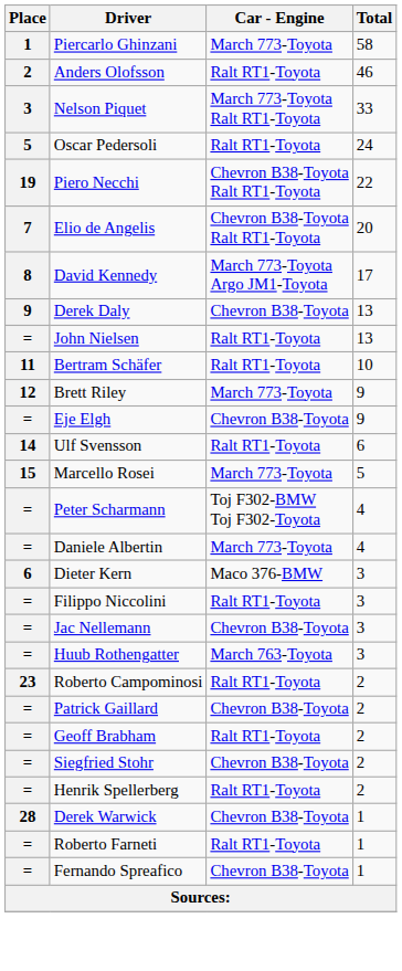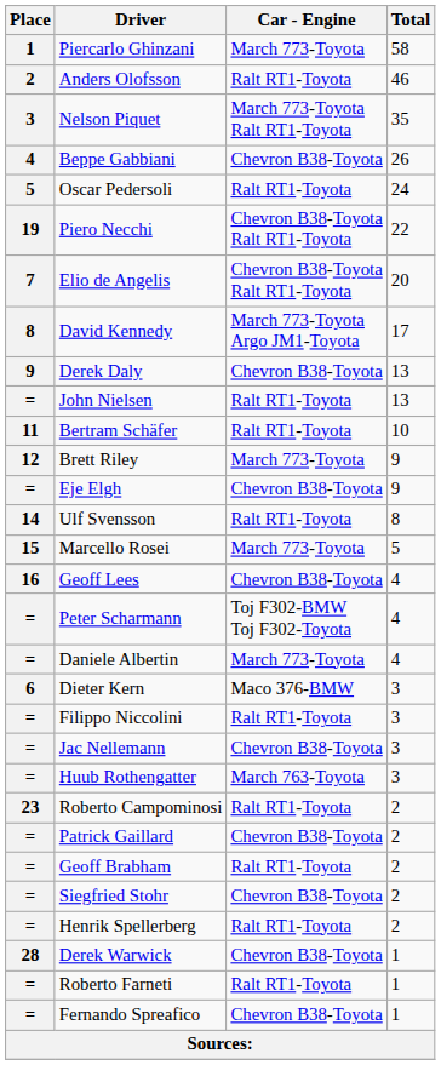Nelson Piquet | Total: 33 -> 35
+ row: 4 | Beppe Gabbiani | Chevron B38-Toyota | 26
Ulf Svensson | Total: 6 -> 8
+ row: 16 | Geoff Lees | Chevron B38-Toyota | 4
